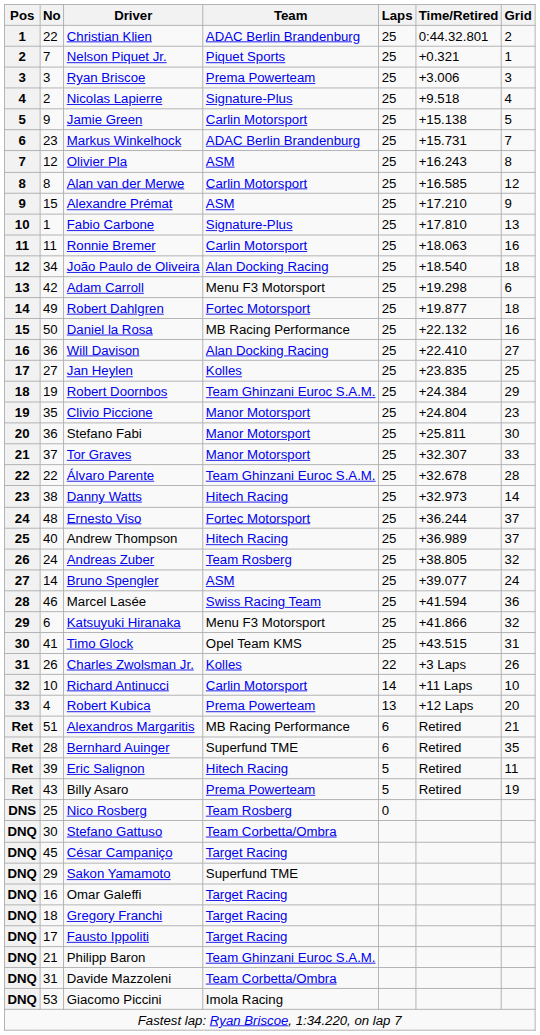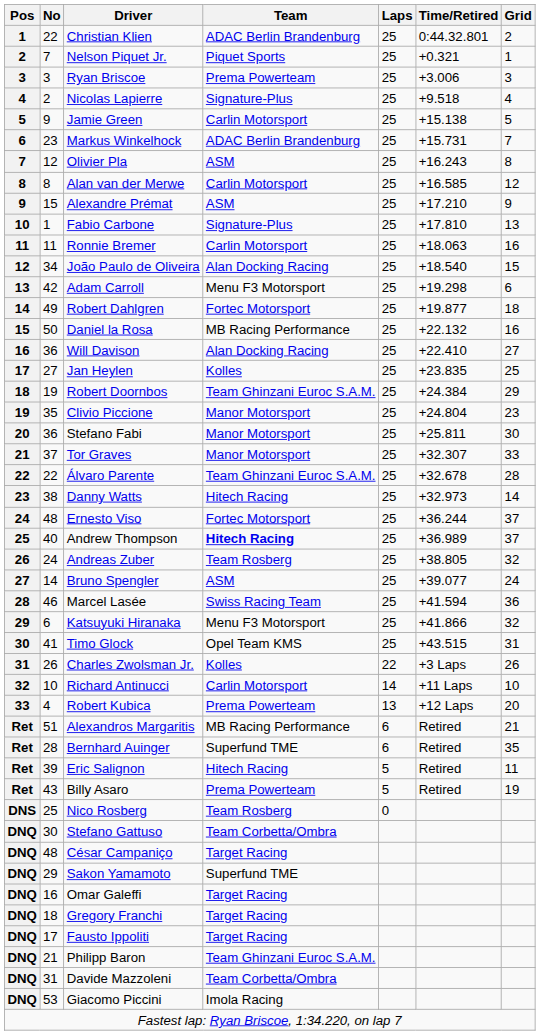João Paulo de Oliveira | Grid: 18 -> 15
Andrew Thompson | Team: normal -> bold
César Campaniço | No: 45 -> 48
